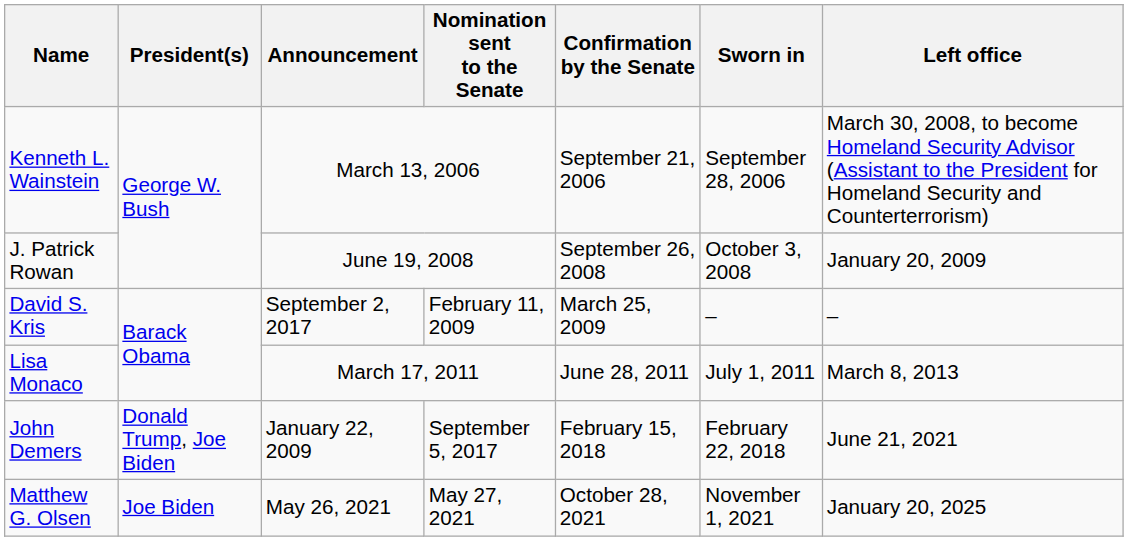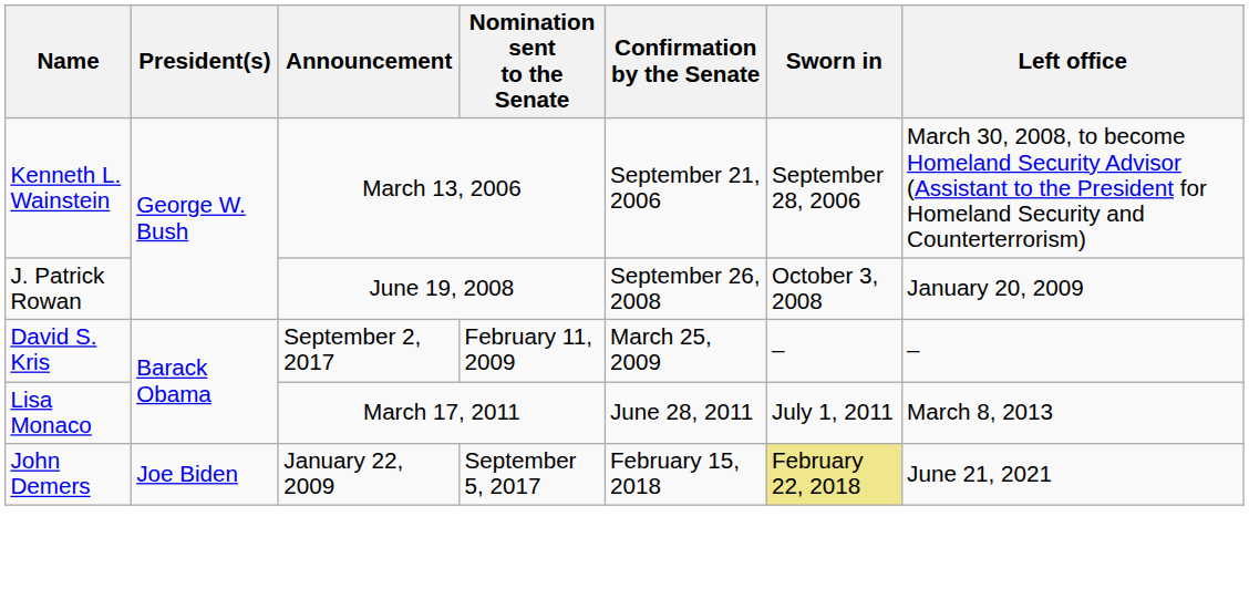John Demers | President(s): Donald Trump, Joe Biden -> Joe Biden
John Demers | Sworn in: no background -> khaki background
- row: Matthew G. Olsen | Joe Biden | May 26, 2021 | May 27, 2021 | October 28, 2021 | November 1, 2021 | January 20, 2025
